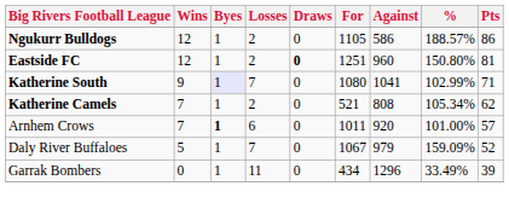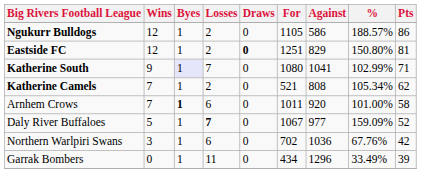Eastside FC | Against: 960 -> 829
Arnhem Crows | Pts: 57 -> 58
Daly River Buffaloes | Losses: normal -> bold
Daly River Buffaloes | Against: 979 -> 977
+ row: Northern Warlpiri Swans | 3 | 1 | 6 | 0 | 702 | 1036 | 67.76% | 42
